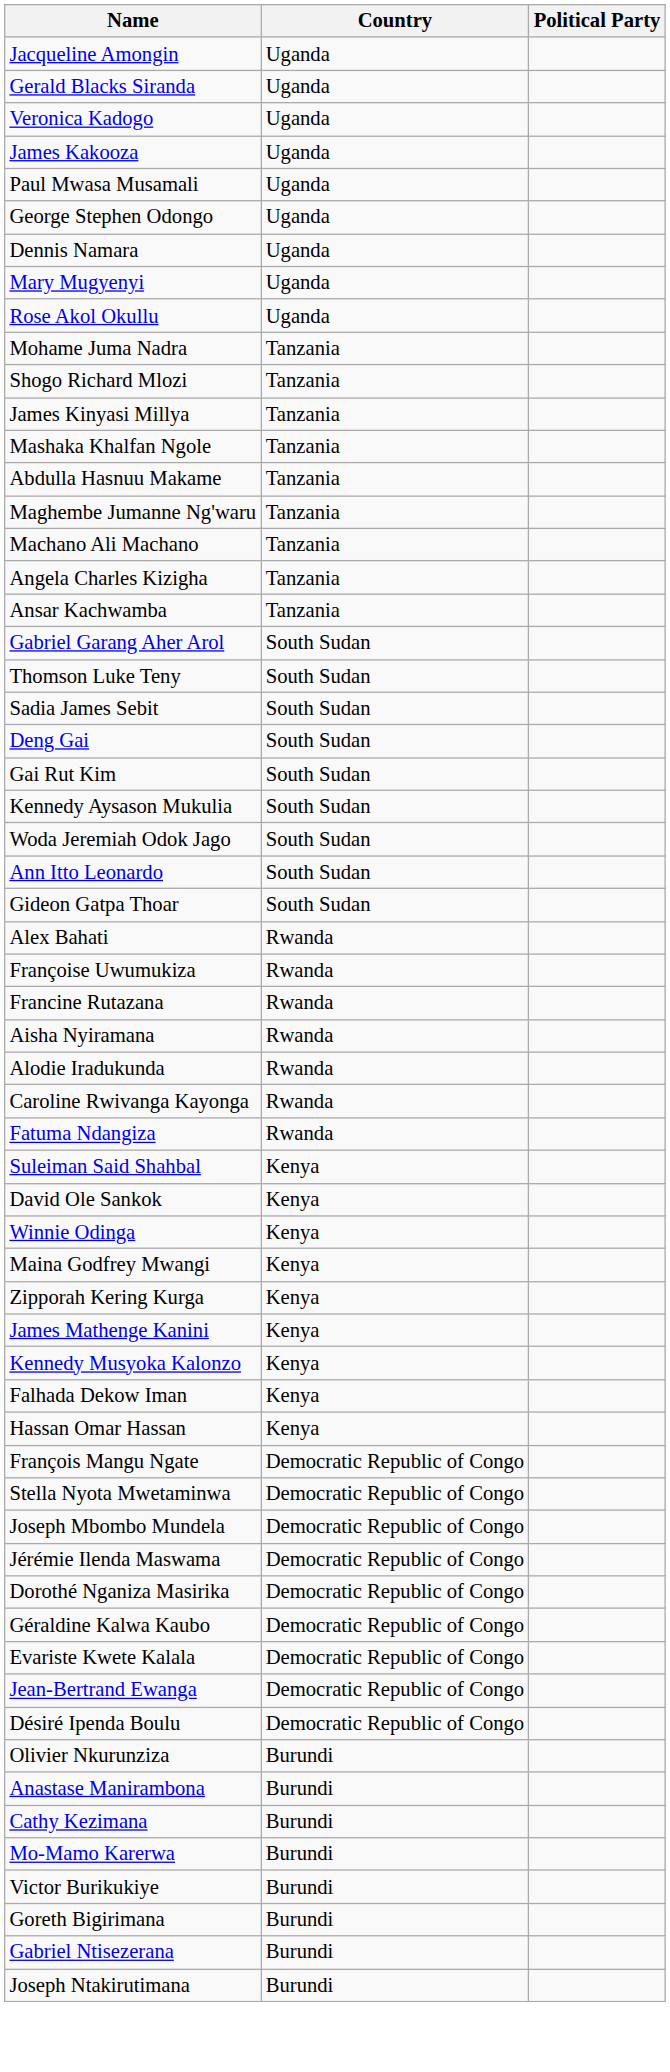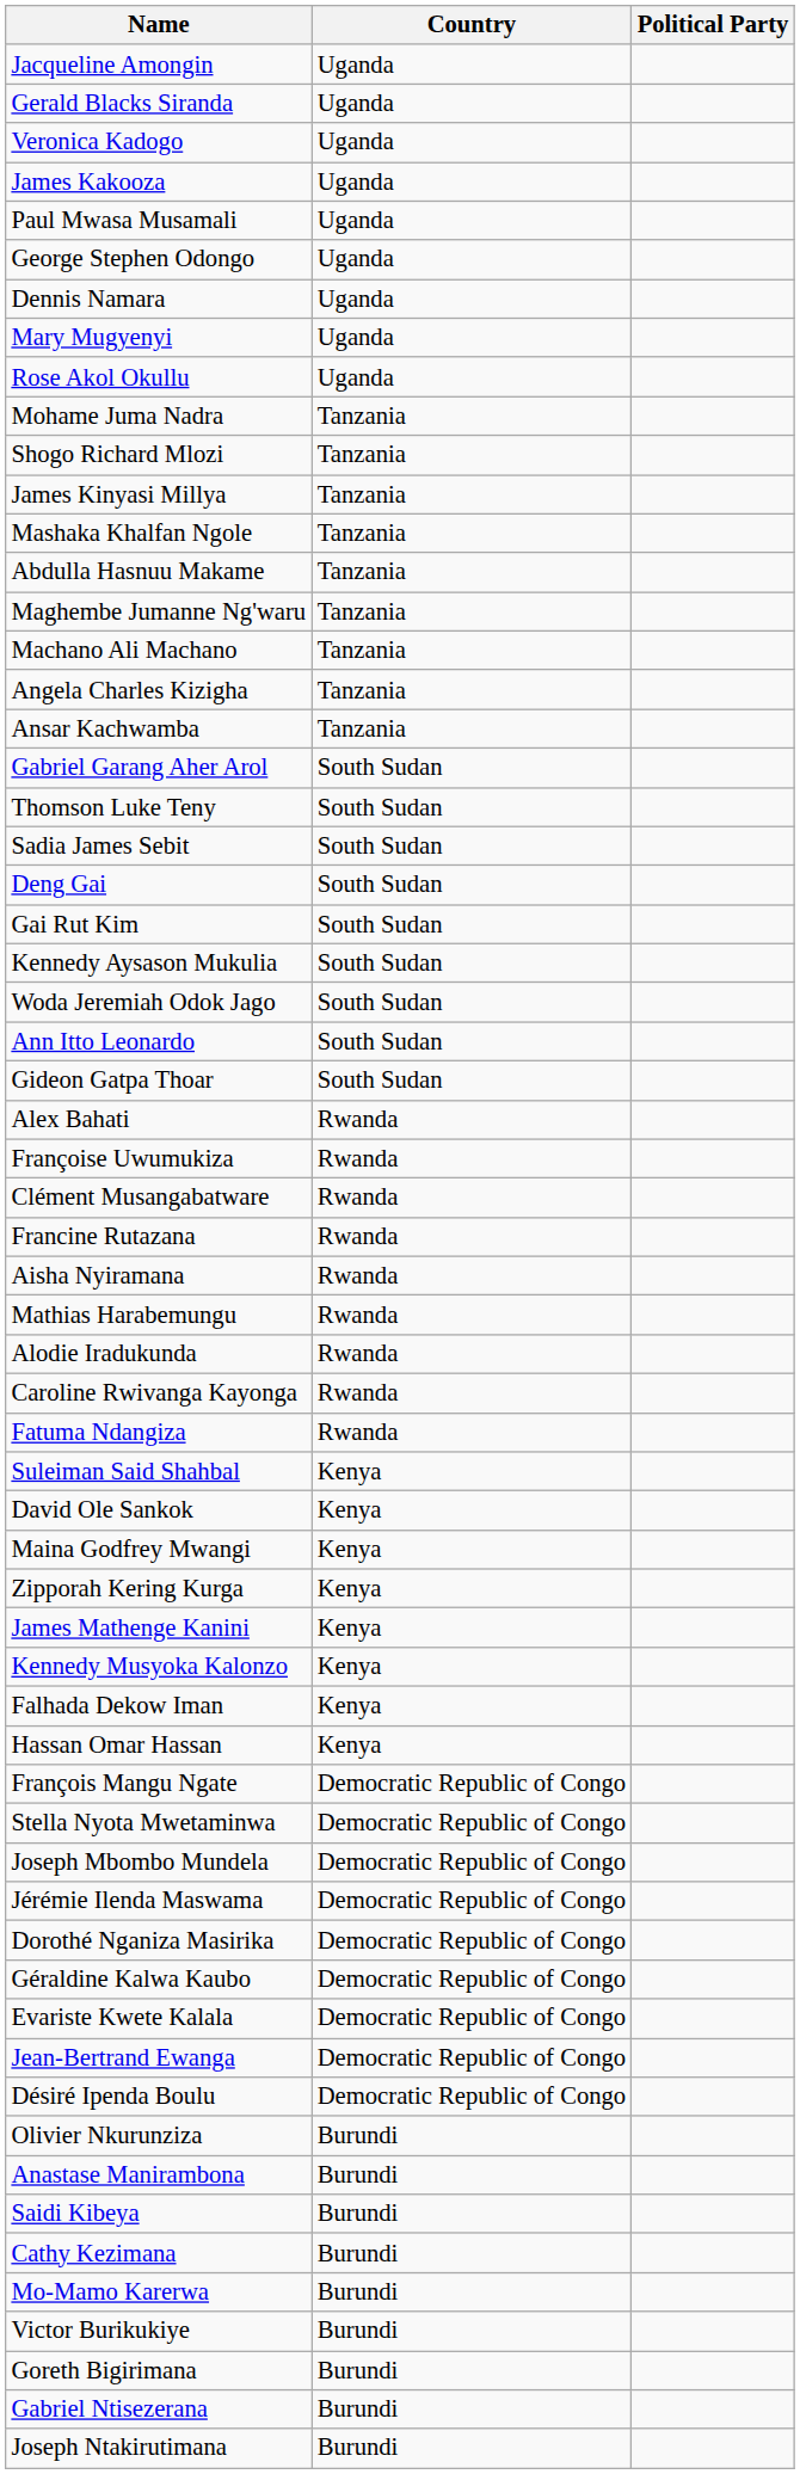+ row: Clément Musangabatware | Rwanda
+ row: Mathias Harabemungu | Rwanda
- row: Winnie Odinga | Kenya
+ row: Saidi Kibeya | Burundi
